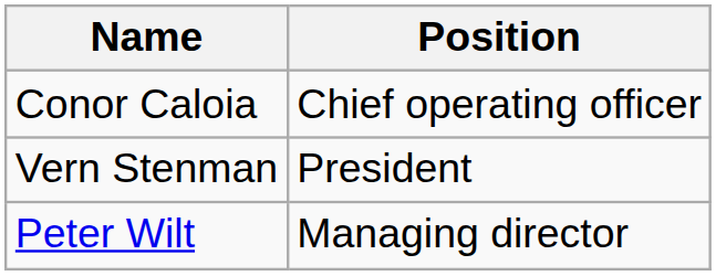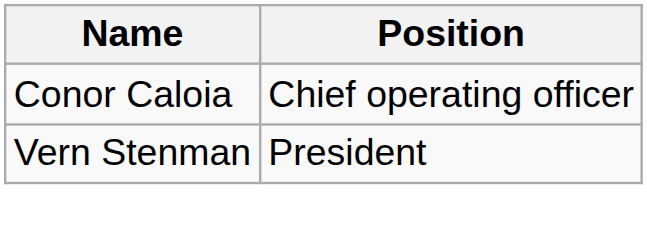- row: Peter Wilt | Managing director
